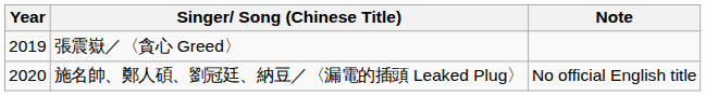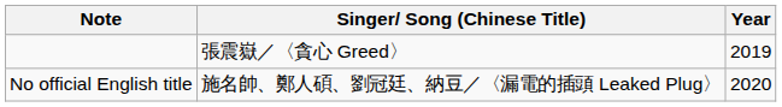columns swapped: Year <-> Note
